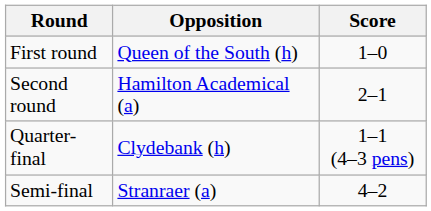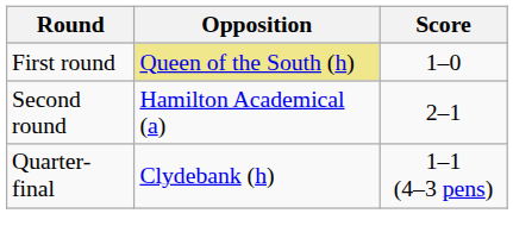First round | Opposition: no background -> khaki background
- row: Semi-final | Stranraer (a) | 4–2
